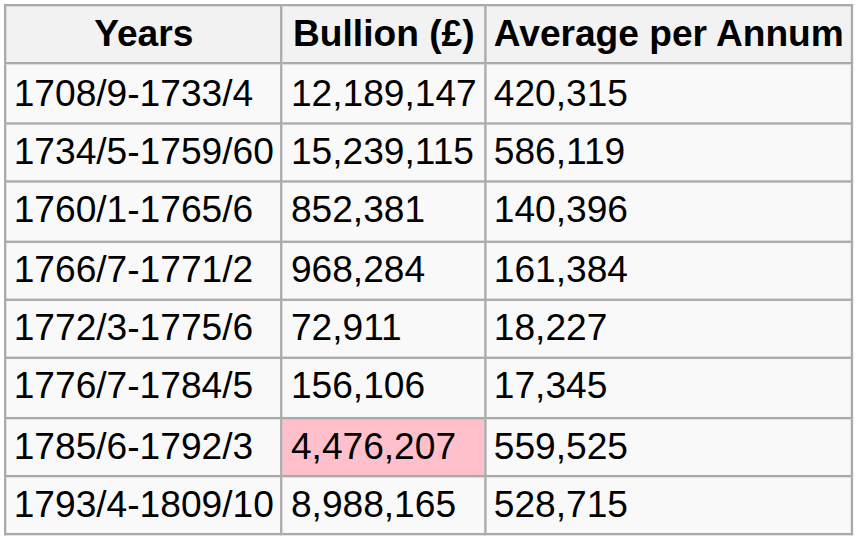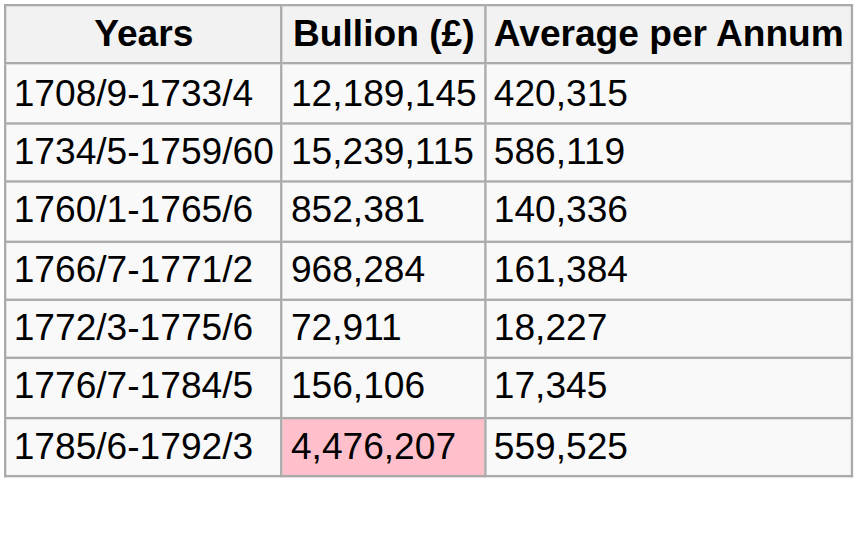1708/9-1733/4 | Bullion (£): 12,189,147 -> 12,189,145
1760/1-1765/6 | Average per Annum: 140,396 -> 140,336
- row: 1793/4-1809/10 | 8,988,165 | 528,715
